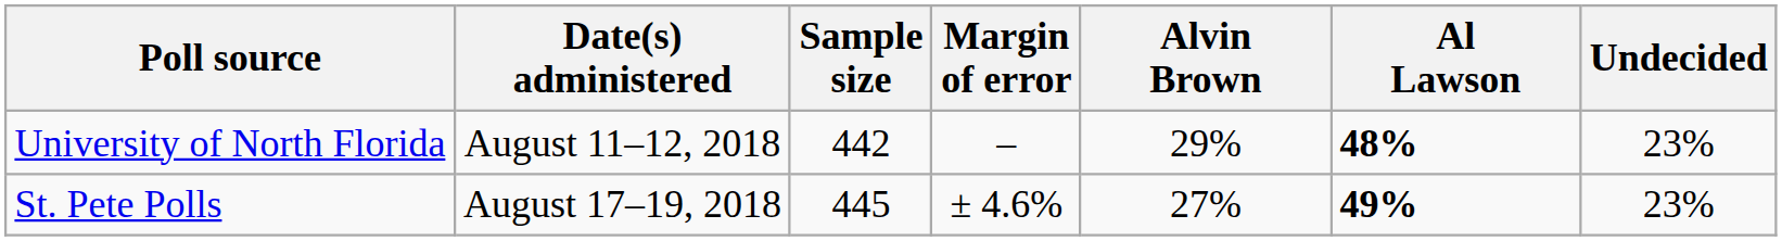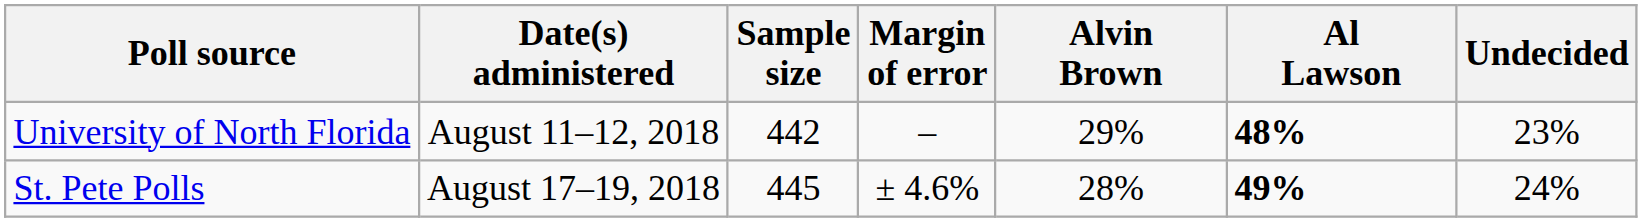St. Pete Polls | Alvin Brown: 27% -> 28%
St. Pete Polls | Undecided: 23% -> 24%
